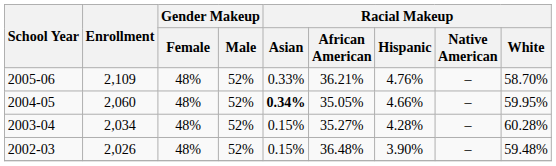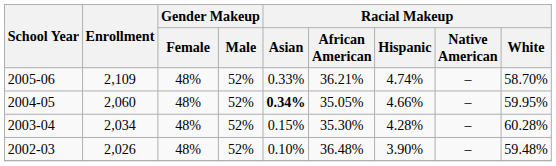2005-06 | Racial Makeup / Hispanic: 4.76% -> 4.74%
2003-04 | Racial Makeup / African American: 35.27% -> 35.30%
2002-03 | Racial Makeup / Asian: 0.15% -> 0.10%
